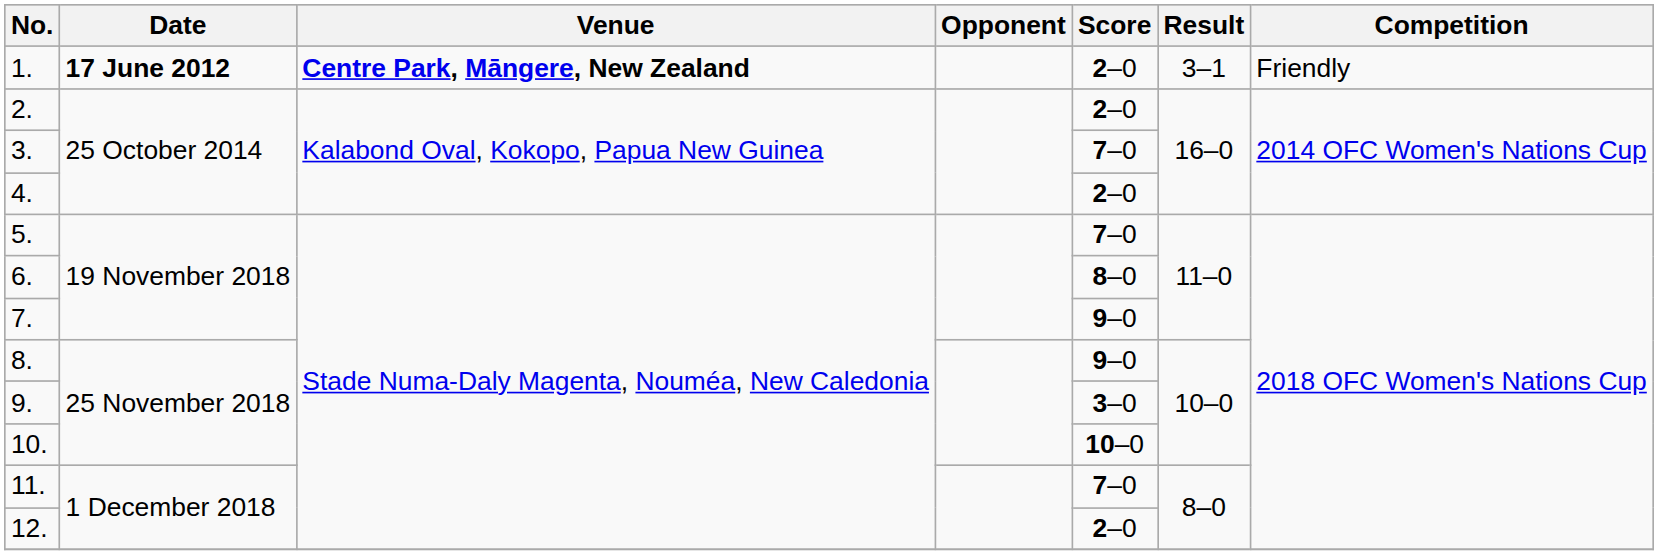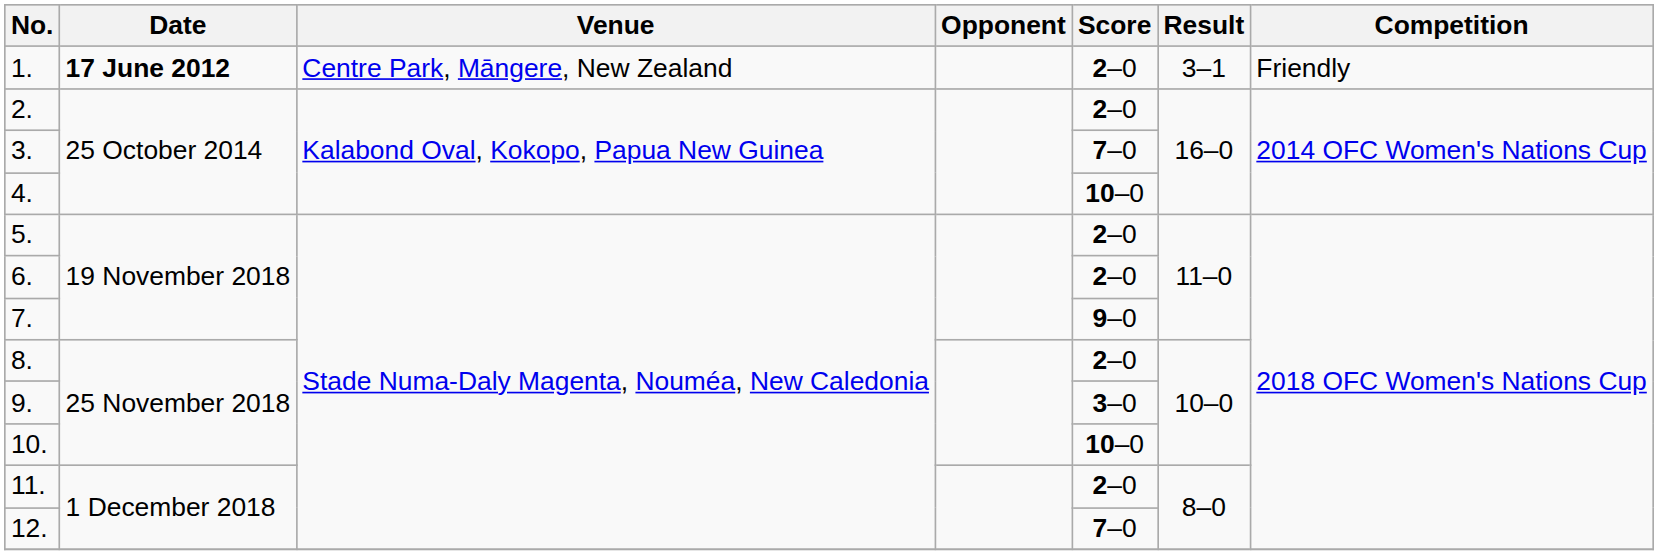1. | Venue: bold -> normal
4. | Score: 2–0 -> 10–0
5. | Score: 7–0 -> 2–0
6. | Score: 8–0 -> 2–0
8. | Score: 9–0 -> 2–0
11. | Score: 7–0 -> 2–0
12. | Score: 2–0 -> 7–0
